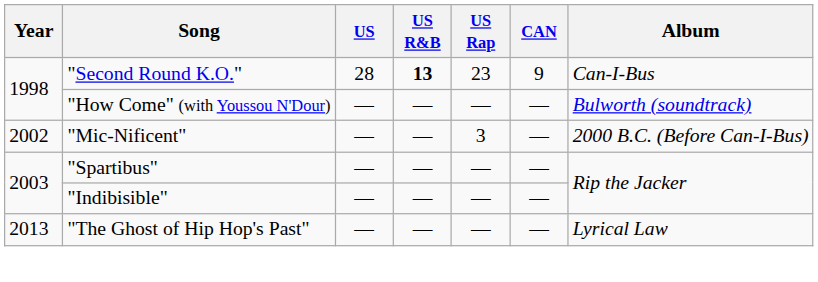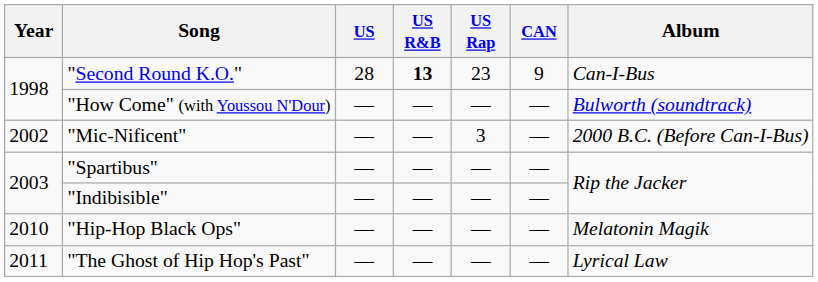+ row: 2010 | "Hip-Hop Black Ops" | — | — | — | — | Melatonin Magik
"The Ghost of Hip Hop's Past" | Year: 2013 -> 2011
